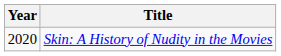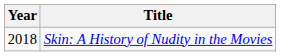Skin: A History of Nudity in the Movies | Year: 2020 -> 2018
